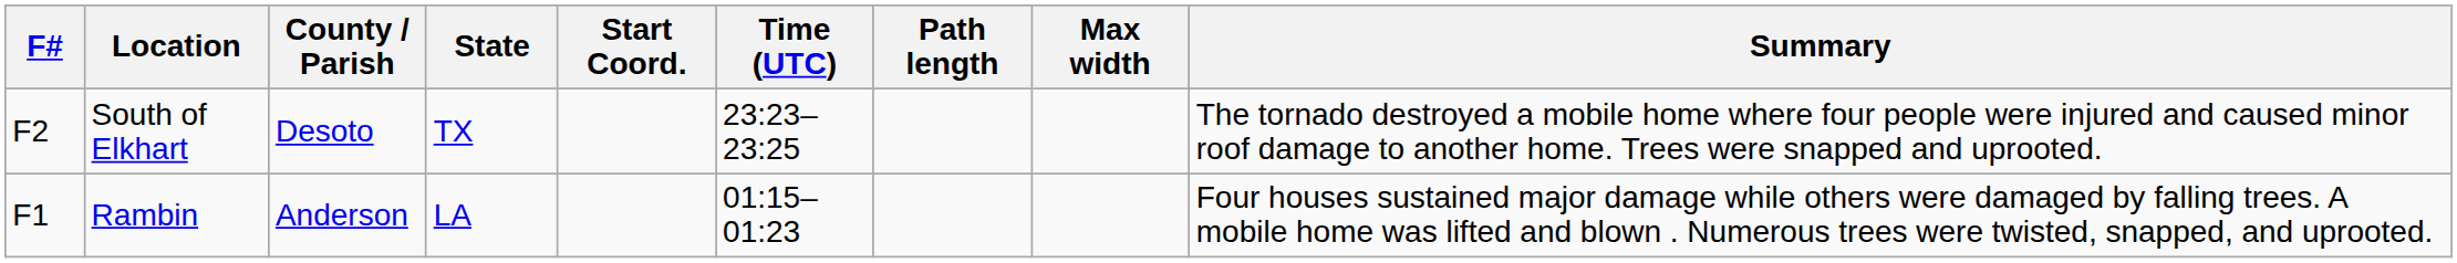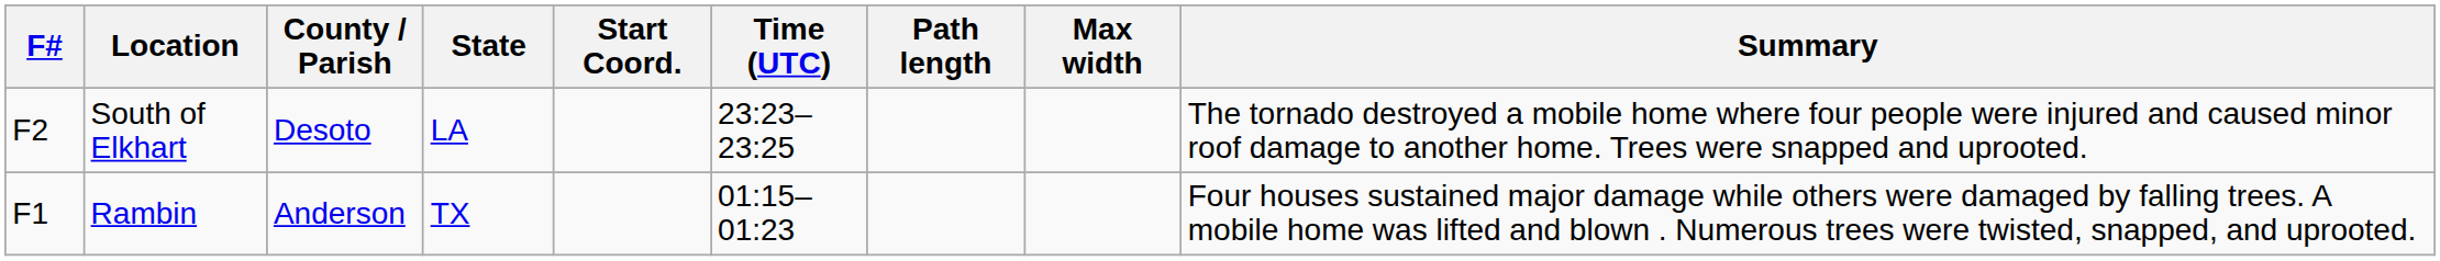South of Elkhart | State: TX -> LA
Rambin | State: LA -> TX
